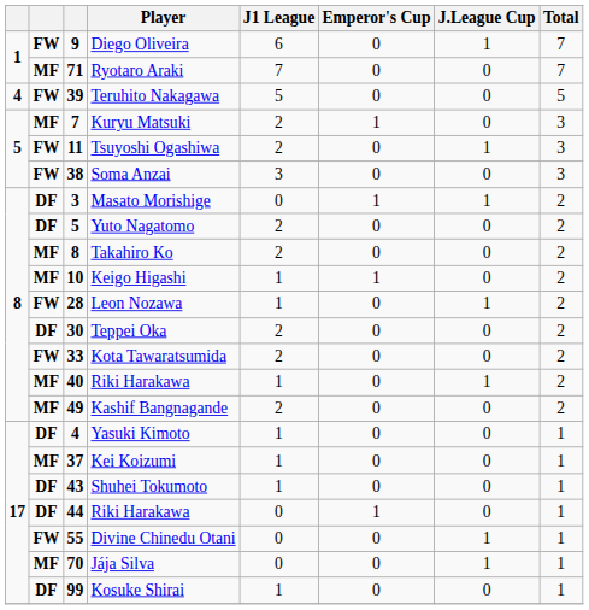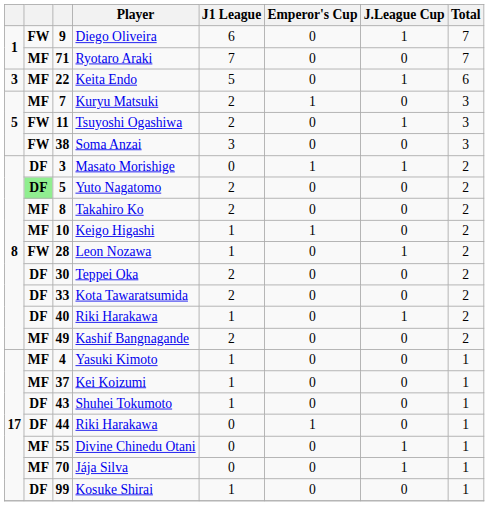+ row: 3 | MF | 22 | Keita Endo | 5 | 0 | 1 | 6
- row: 4 | FW | 39 | Teruhito Nakagawa | 5 | 0 | 0 | 5
Yuto Nagatomo | column 2: no background -> lightgreen background
Kota Tawaratsumida | column 2: FW -> DF
40 / Riki Harakawa | column 2: MF -> DF
Yasuki Kimoto | column 2: DF -> MF
Divine Chinedu Otani | column 2: FW -> MF
